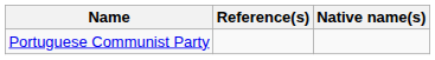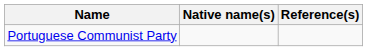columns swapped: Native name(s) <-> Reference(s)
